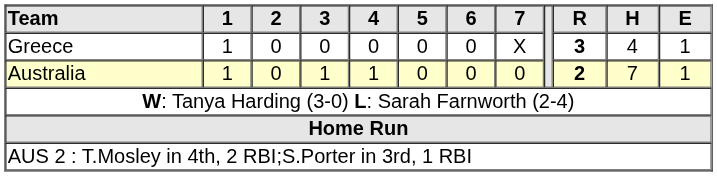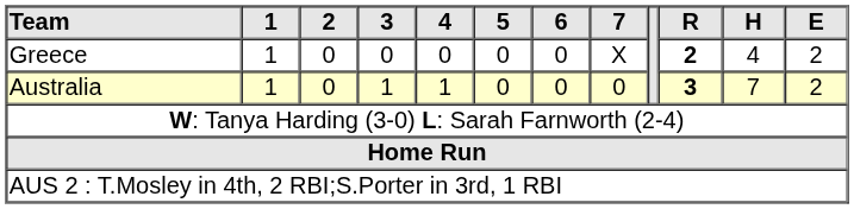Greece | R: 3 -> 2
Greece | E: 1 -> 2
Australia | R: 2 -> 3
Australia | E: 1 -> 2
